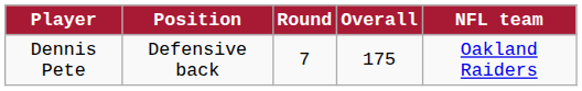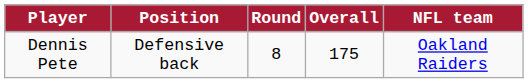Dennis Pete | Round: 7 -> 8
